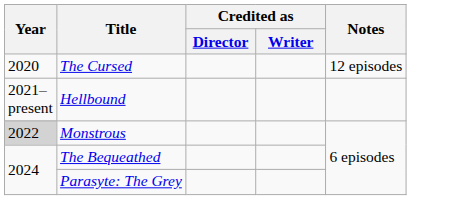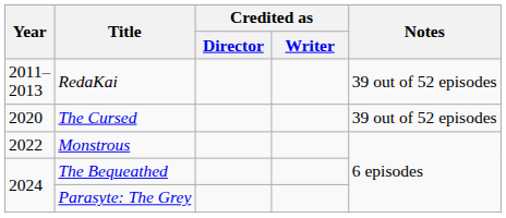+ row: 2011–2013 | RedaKai | 39 out of 52 episodes
The Cursed | Notes: 12 episodes -> 39 out of 52 episodes
- row: 2021–present | Hellbound
Monstrous | Year: lightgrey background -> no background
